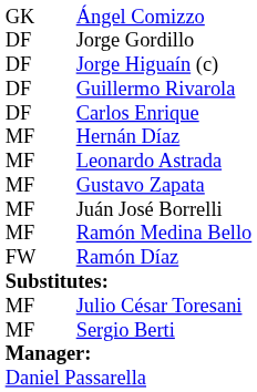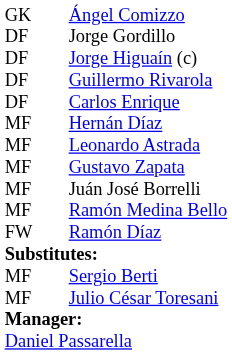rows swapped: Julio César Toresani <-> Sergio Berti
